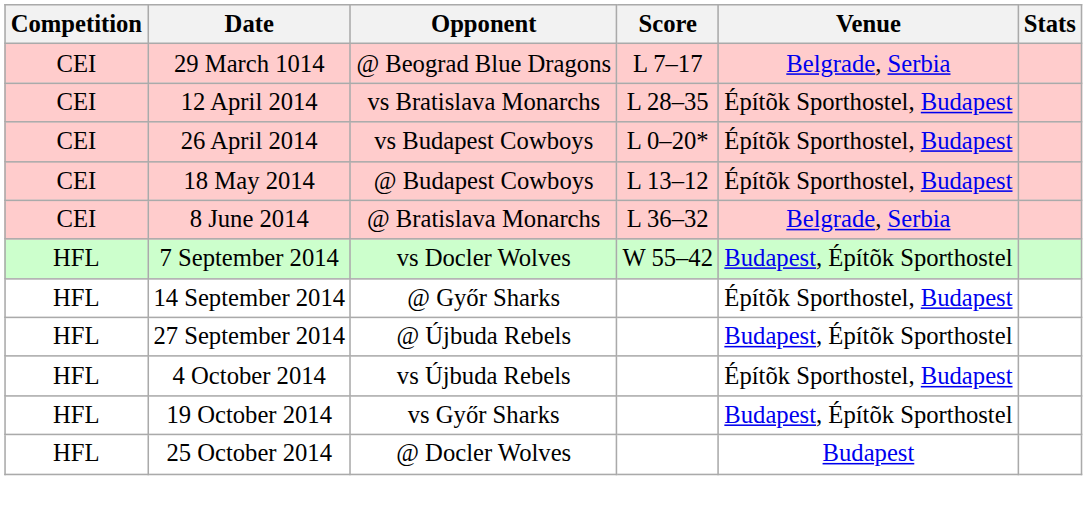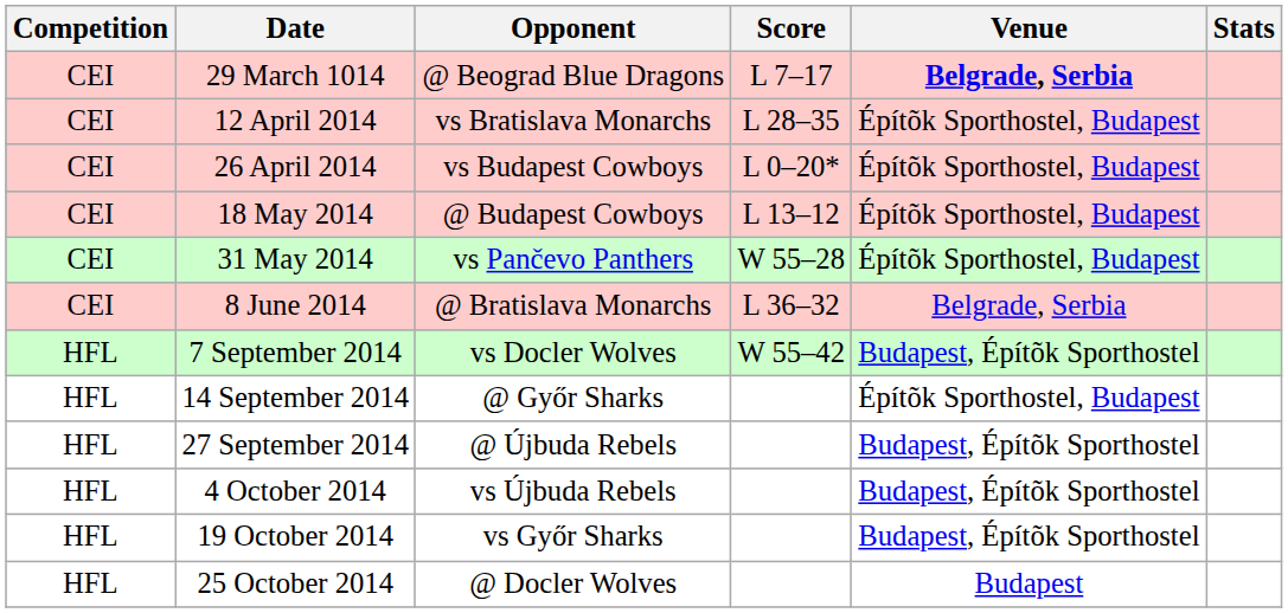29 March 1014 | Venue: normal -> bold
+ row: CEI | 31 May 2014 | vs Pančevo Panthers | W 55–28 | Építõk Sporthostel, Budapest
4 October 2014 | Venue: Építõk Sporthostel, Budapest -> Budapest, Építõk Sporthostel
